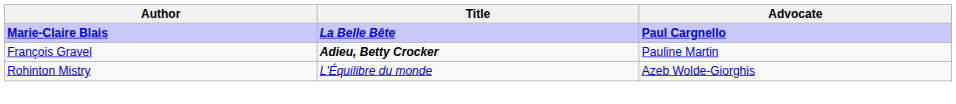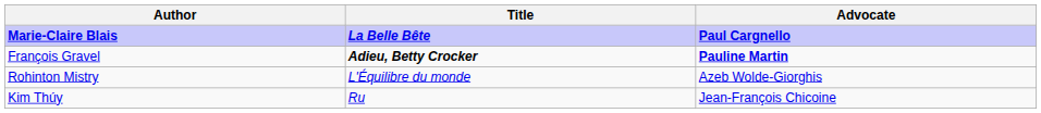François Gravel | Advocate: normal -> bold
+ row: Kim Thúy | Ru | Jean-François Chicoine
